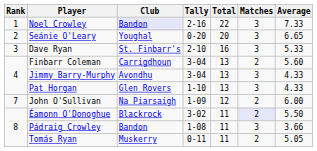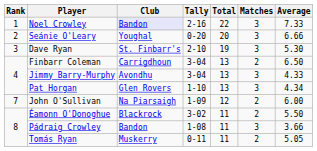Seánie O'Leary | Average: 6.65 -> 6.66
Dave Ryan | Total: 16 -> 19
Dave Ryan | Average: 5.33 -> 5.30
Finbarr Coleman | Average: 5.60 -> 6.50
Pat Horgan | Average: 4.33 -> 4.34
Éamonn O'Donoghue | Matches: lavender background -> no background
